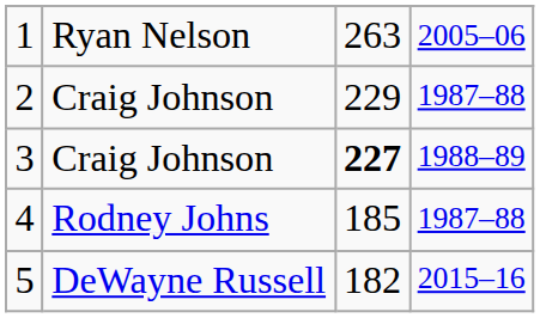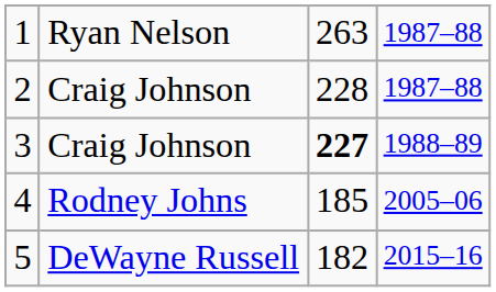1 | column 4: 2005–06 -> 1987–88
2 | column 3: 229 -> 228
4 | column 4: 1987–88 -> 2005–06
